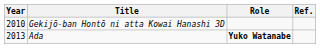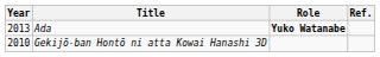rows swapped: Gekijō-ban Hontō ni atta Kowai Hanashi 3D <-> Ada
